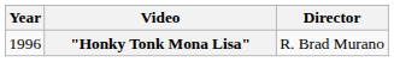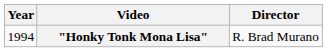"Honky Tonk Mona Lisa" | Year: 1996 -> 1994
